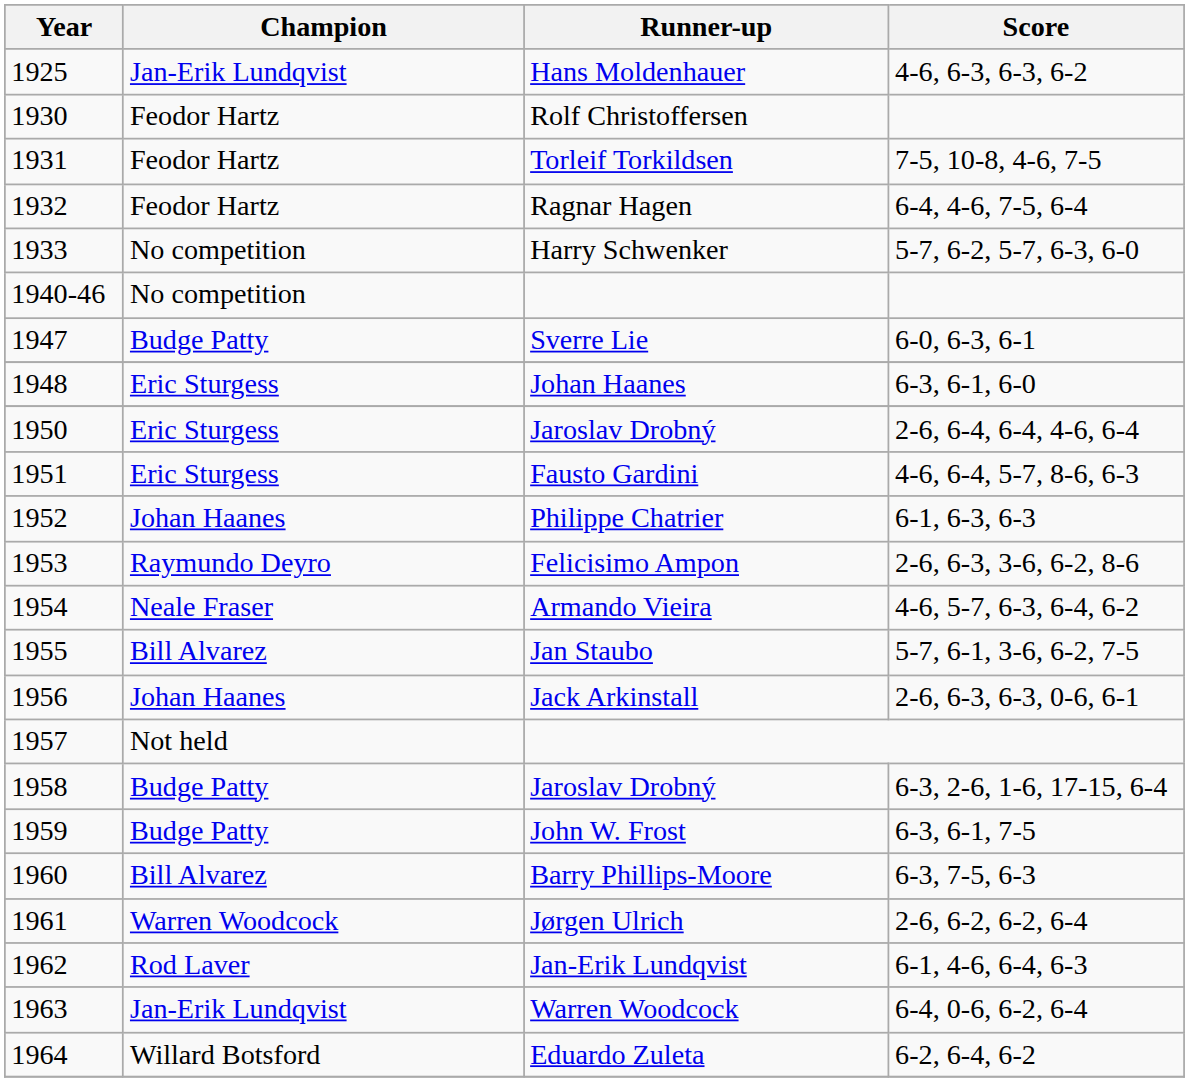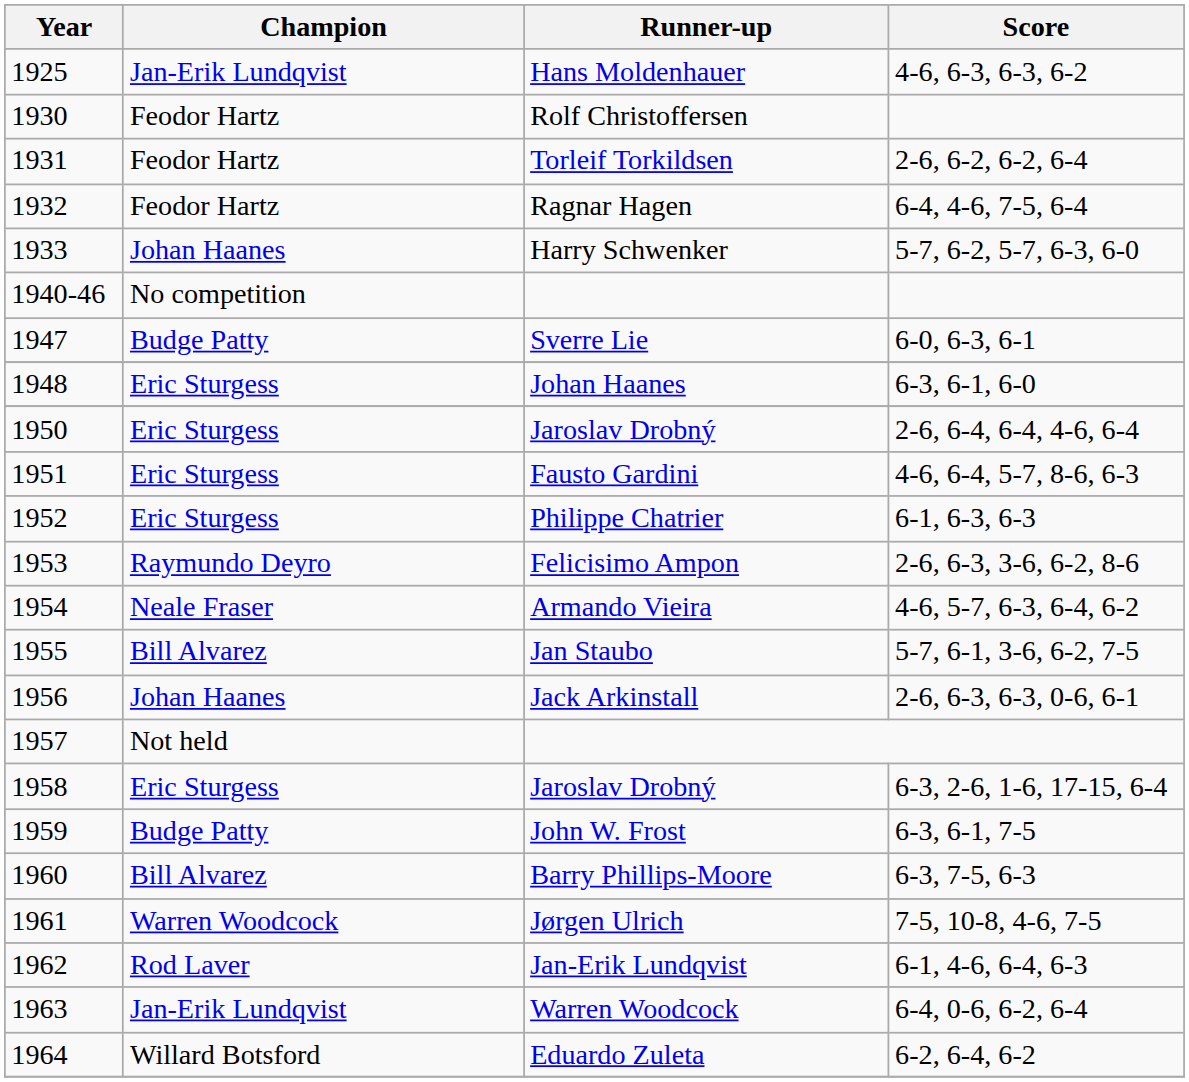Torleif Torkildsen | Score: 7-5, 10-8, 4-6, 7-5 -> 2-6, 6-2, 6-2, 6-4
Harry Schwenker | Champion: No competition -> Johan Haanes
Philippe Chatrier | Champion: Johan Haanes -> Eric Sturgess
1958 / Jaroslav Drobný | Champion: Budge Patty -> Eric Sturgess
Jørgen Ulrich | Score: 2-6, 6-2, 6-2, 6-4 -> 7-5, 10-8, 4-6, 7-5
